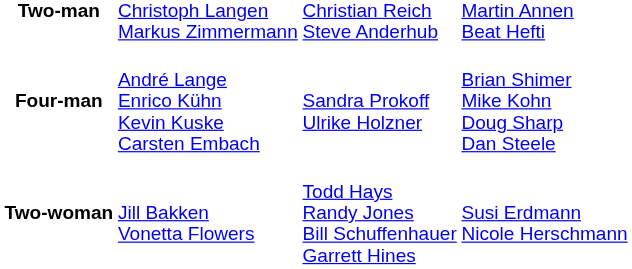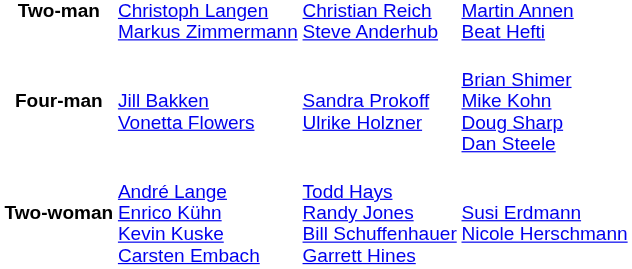Four-man | column 2: André Lange Enrico Kühn Kevin Kuske Carsten Embach -> Jill Bakken Vonetta Flowers
Two-woman | column 2: Jill Bakken Vonetta Flowers -> André Lange Enrico Kühn Kevin Kuske Carsten Embach
